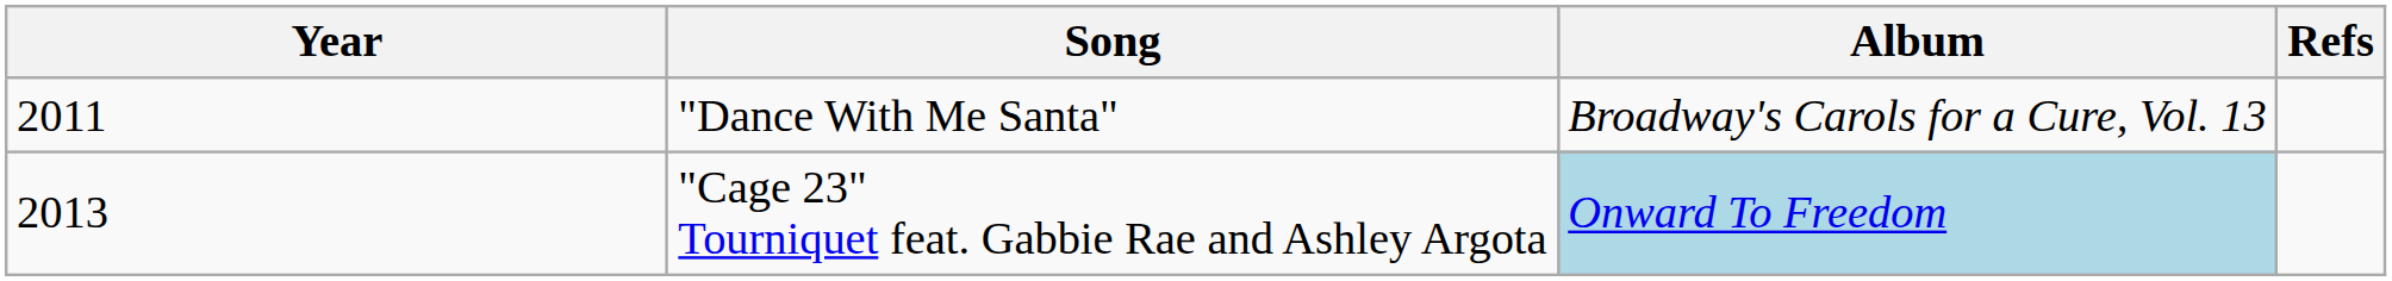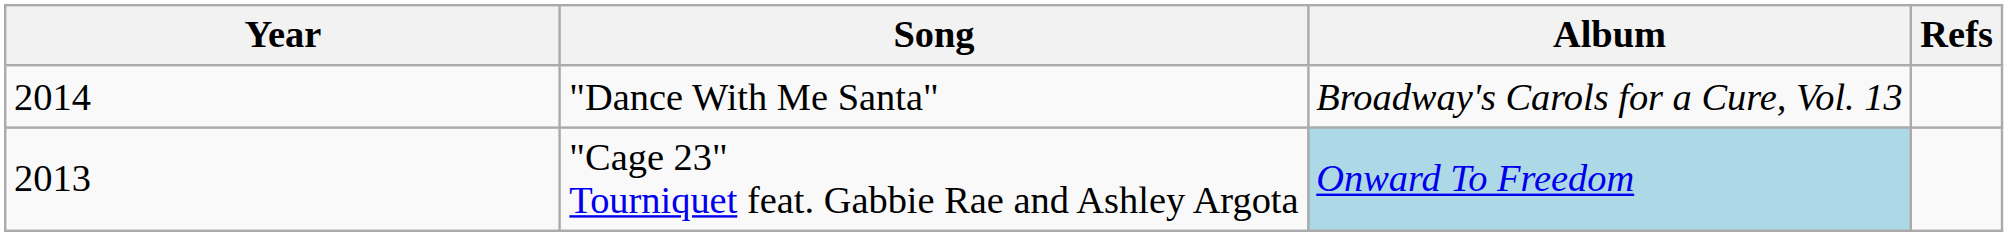"Dance With Me Santa" | Year: 2011 -> 2014
